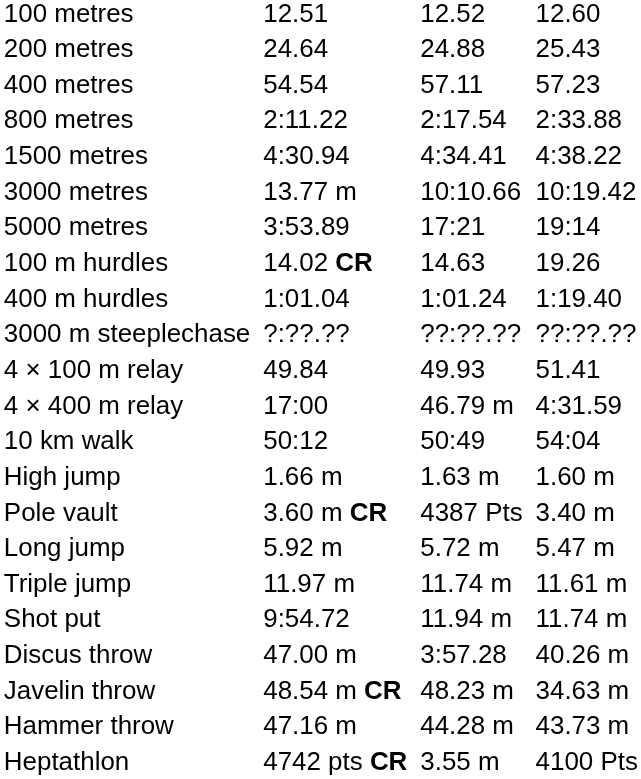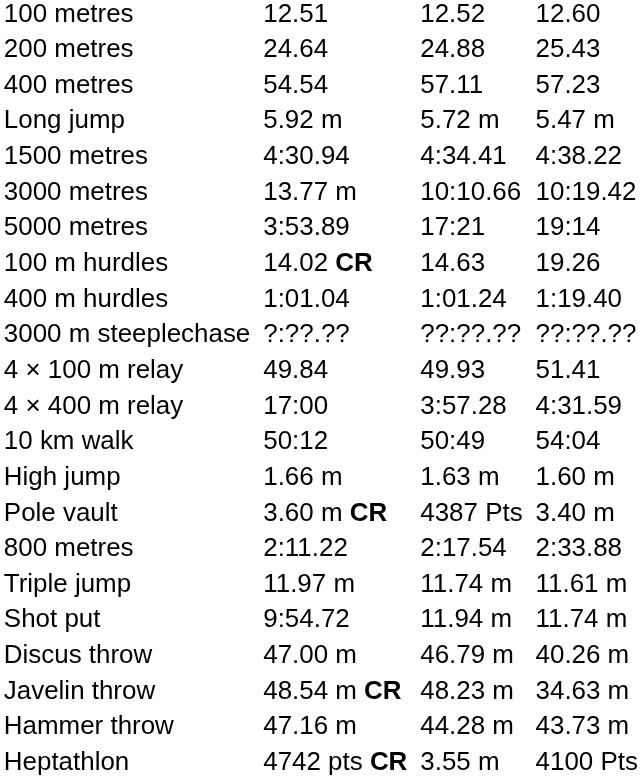rows swapped: 800 metres <-> Long jump
4 × 400 m relay | column 5: 46.79 m -> 3:57.28
Discus throw | column 5: 3:57.28 -> 46.79 m
